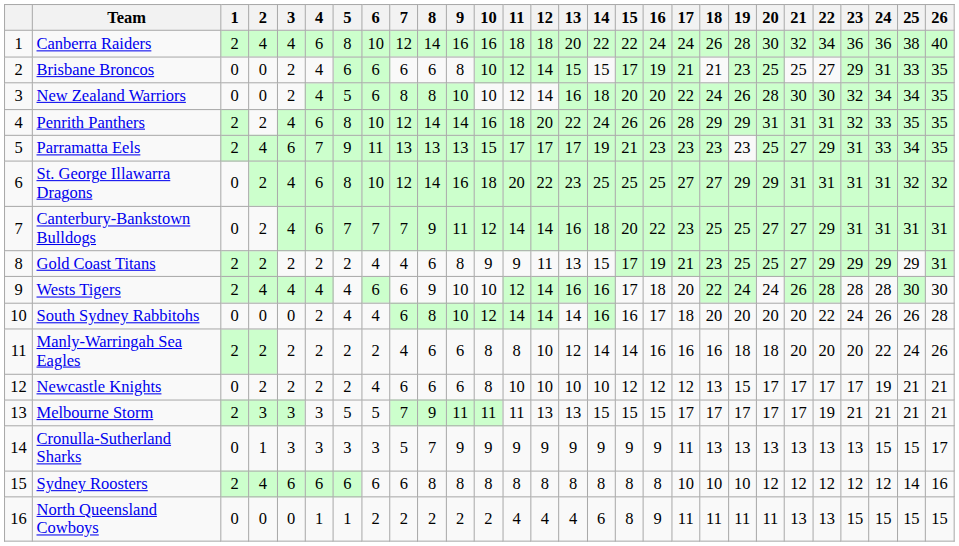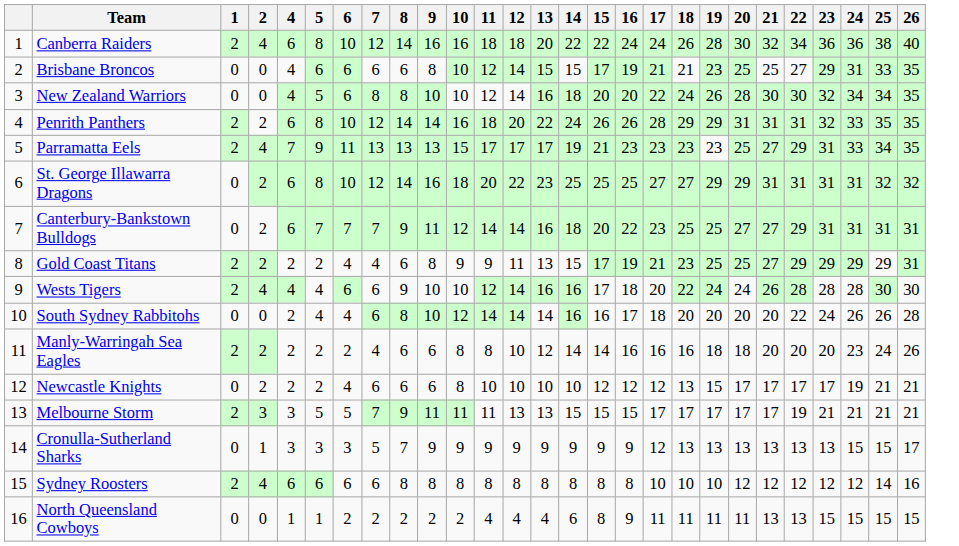- column: 3 | 4 | 2 | 2 | 4 | 6 | 4 | 4 | 2 | 4 | 0 | 2 | 2 | 3 | 3 | 6 | 0
Manly-Warringah Sea Eagles | 24: 22 -> 23
Cronulla-Sutherland Sharks | 17: 11 -> 12
